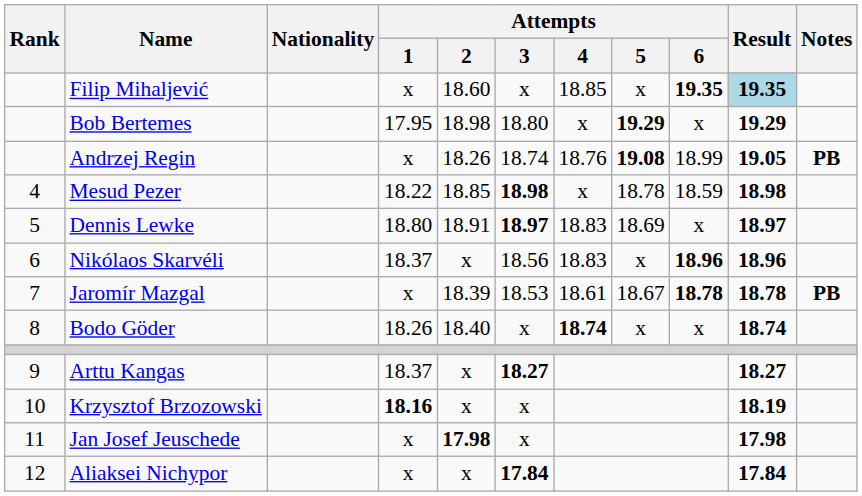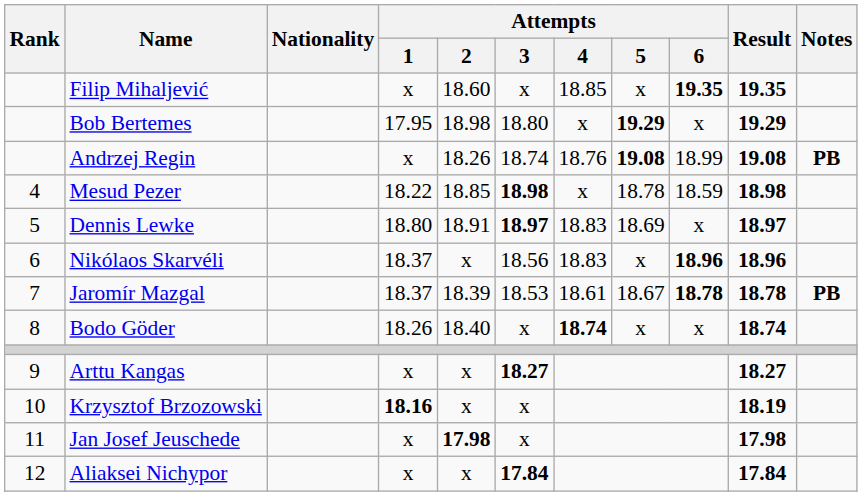Filip Mihaljević | Result: lightblue background -> no background
Andrzej Regin | Result: 19.05 -> 19.08
Jaromír Mazgal | Attempts / 1: x -> 18.37
Arttu Kangas | Attempts / 1: 18.37 -> x
